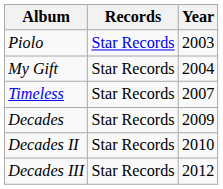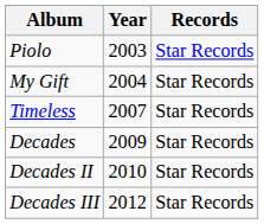columns swapped: Year <-> Records
